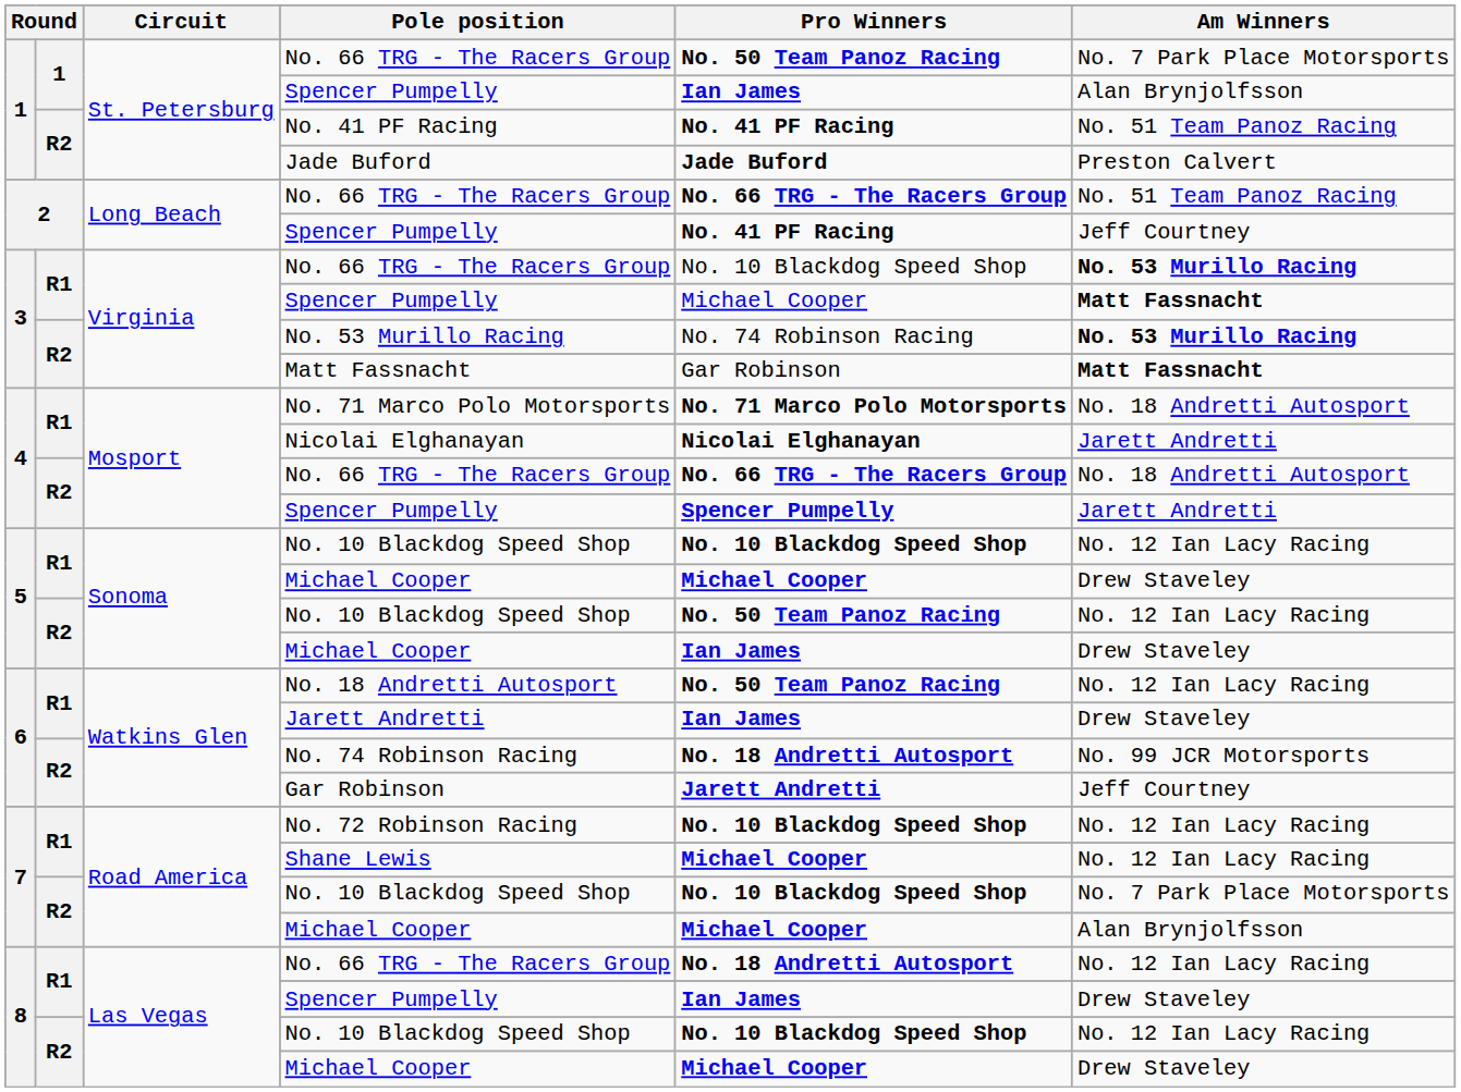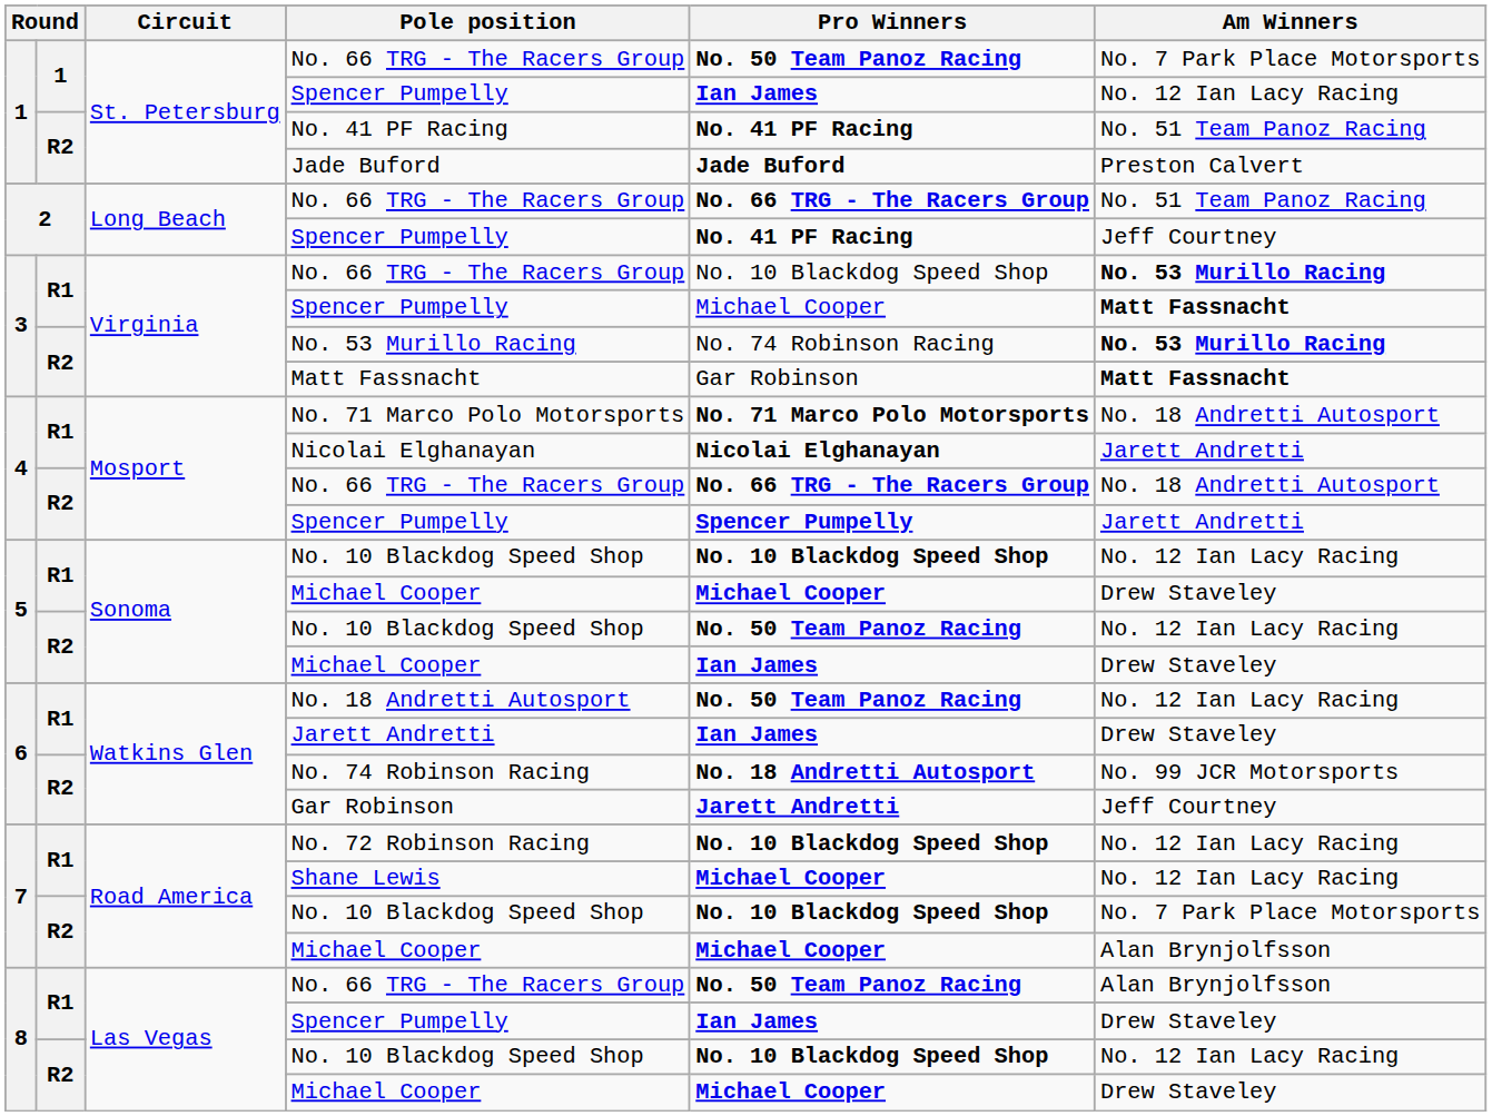1 / Spencer Pumpelly | Am Winners: Alan Brynjolfsson -> No. 12 Ian Lacy Racing
8 / No. 66 TRG - The Racers Group | Pro Winners: No. 18 Andretti Autosport -> No. 50 Team Panoz Racing
8 / No. 66 TRG - The Racers Group | Am Winners: No. 12 Ian Lacy Racing -> Alan Brynjolfsson
